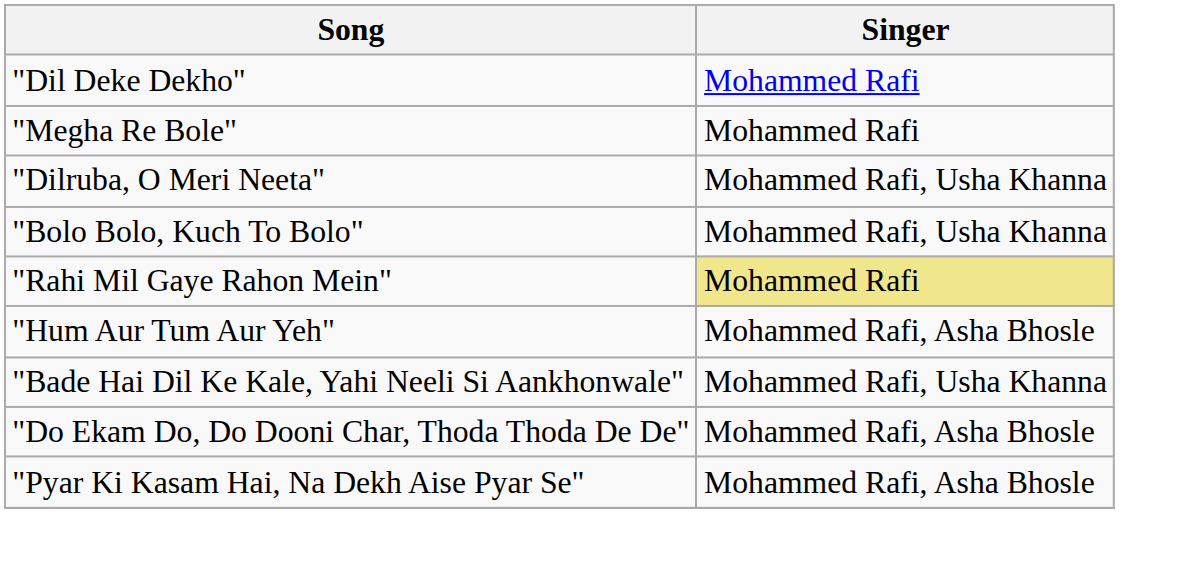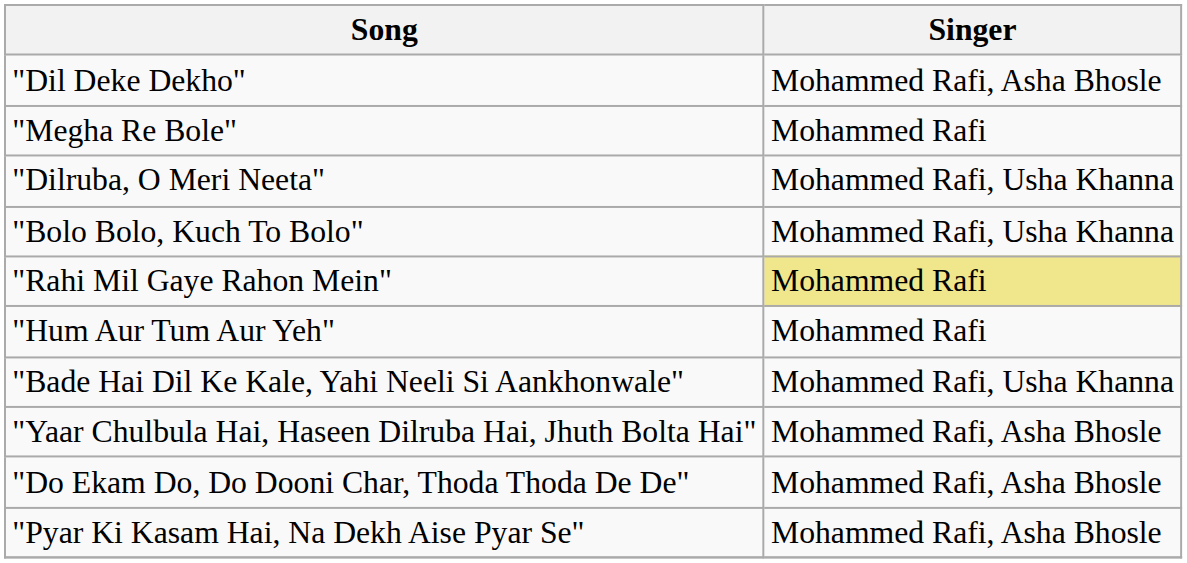"Dil Deke Dekho" | Singer: Mohammed Rafi -> Mohammed Rafi, Asha Bhosle
"Hum Aur Tum Aur Yeh" | Singer: Mohammed Rafi, Asha Bhosle -> Mohammed Rafi
+ row: "Yaar Chulbula Hai, Haseen Dilruba Hai, Jhuth Bolta Hai" | Mohammed Rafi, Asha Bhosle
